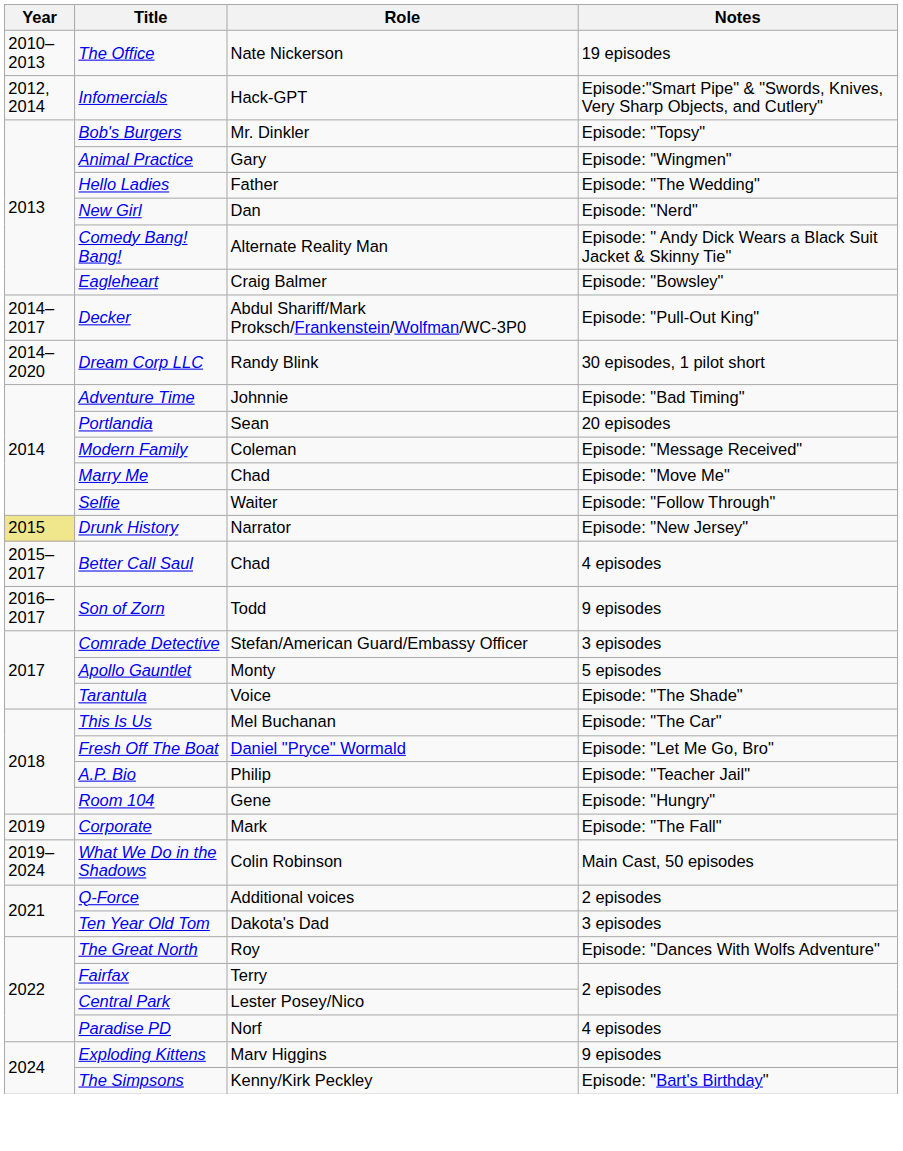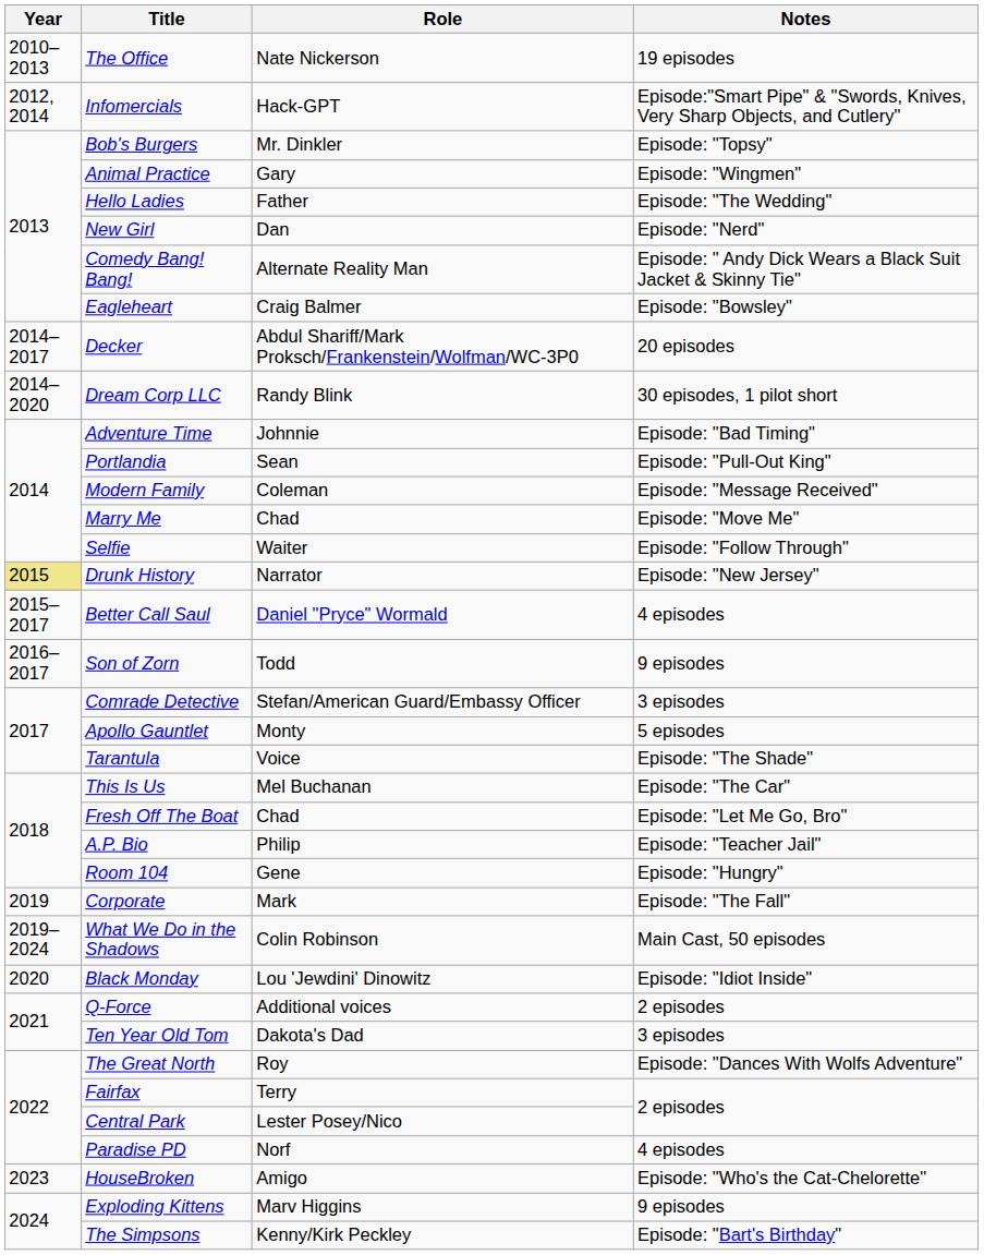Decker | Notes: Episode: "Pull-Out King" -> 20 episodes
Portlandia | Notes: 20 episodes -> Episode: "Pull-Out King"
Better Call Saul | Role: Chad -> Daniel "Pryce" Wormald
Fresh Off The Boat | Role: Daniel "Pryce" Wormald -> Chad
+ row: 2020 | Black Monday | Lou 'Jewdini' Dinowitz | Episode: "Idiot Inside"
+ row: 2023 | HouseBroken | Amigo | Episode: "Who's the Cat-Chelorette"
